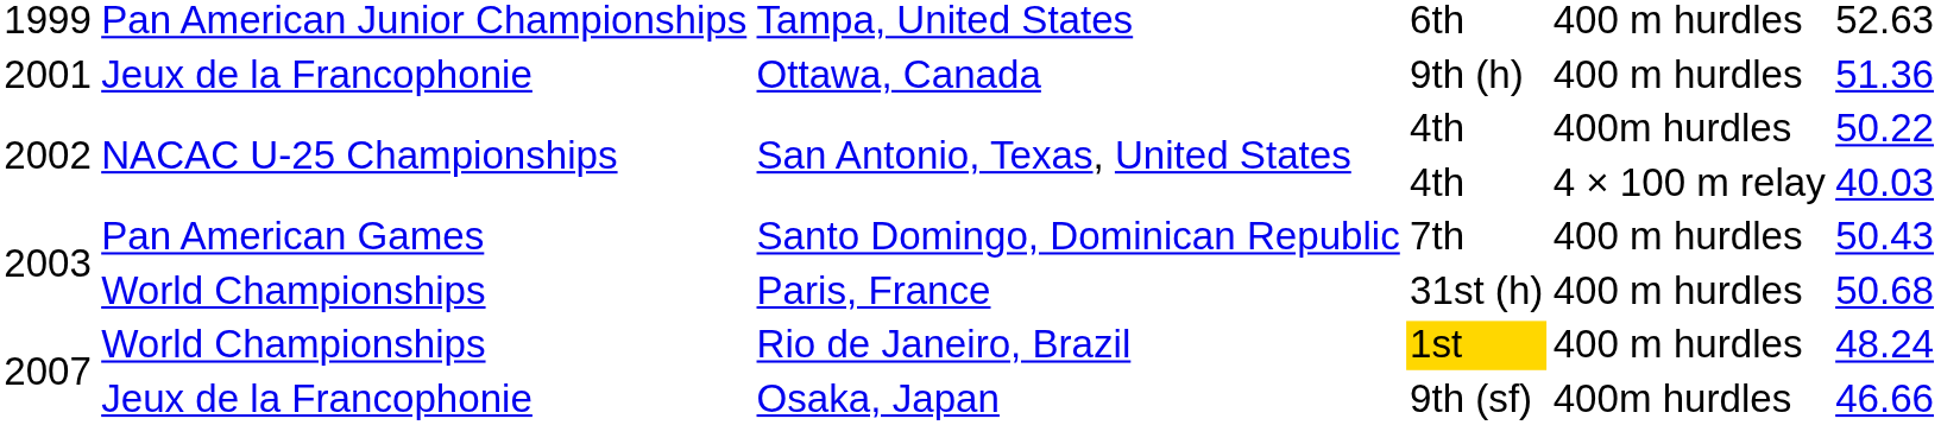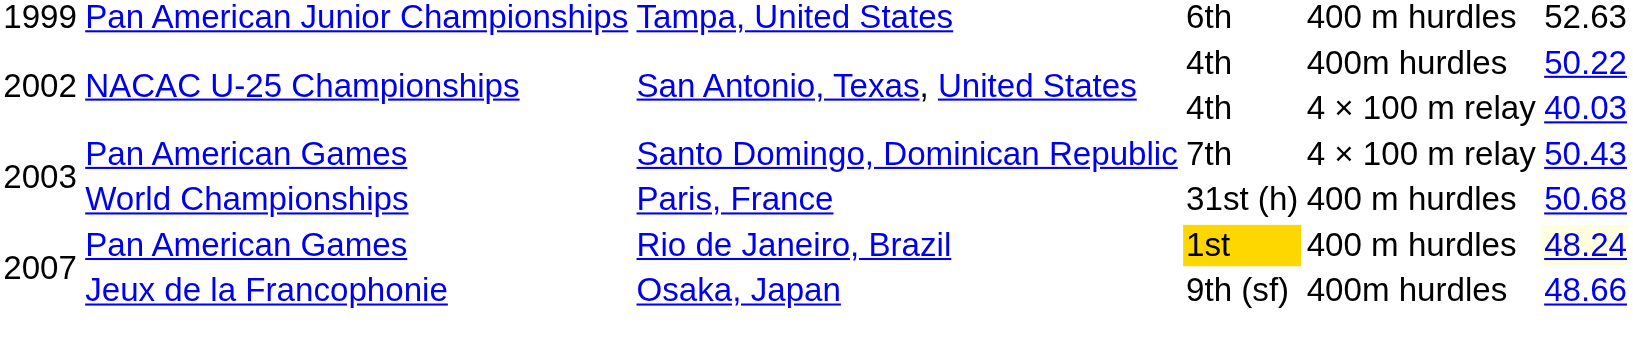- row: 2001 | Jeux de la Francophonie | Ottawa, Canada | 9th (h) | 400 m hurdles | 51.36
Santo Domingo, Dominican Republic | column 5: 400 m hurdles -> 4 × 100 m relay
Rio de Janeiro, Brazil | column 2: World Championships -> Pan American Games
Rio de Janeiro, Brazil | column 6: no background -> lightyellow background
Osaka, Japan | column 6: 46.66 -> 48.66
